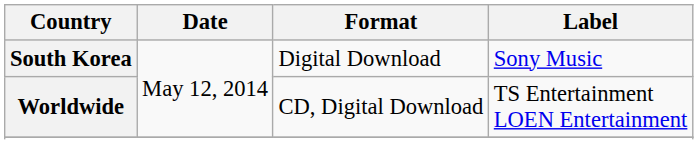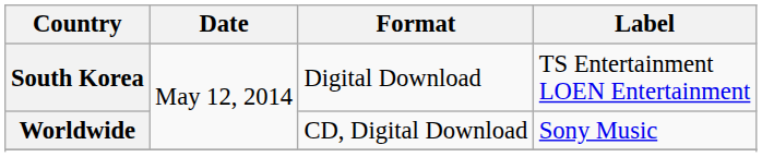South Korea | Label: Sony Music -> TS Entertainment LOEN Entertainment
Worldwide | Label: TS Entertainment LOEN Entertainment -> Sony Music
